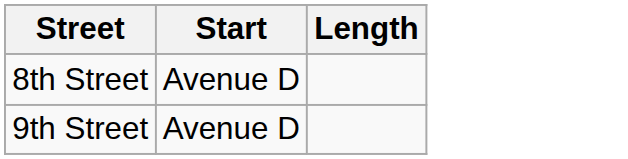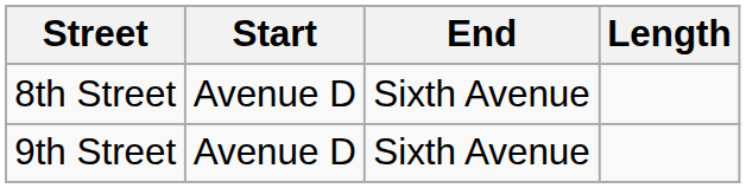+ column: End | Sixth Avenue | Sixth Avenue
